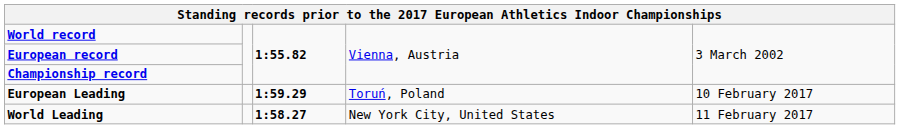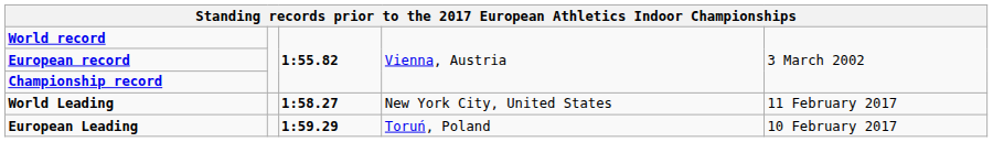rows swapped: World Leading <-> European Leading
